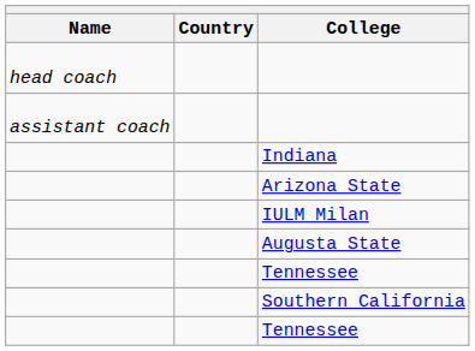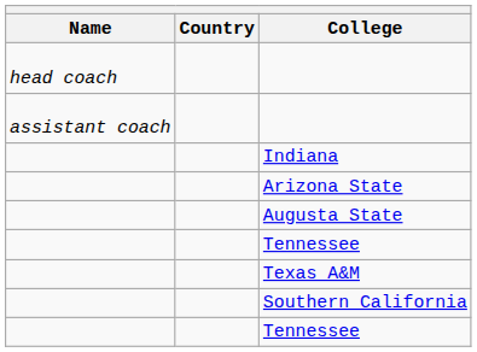- row: IULM Milan
+ row: Texas A&M
